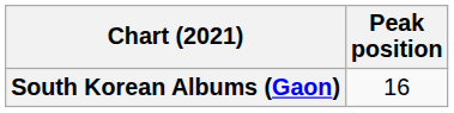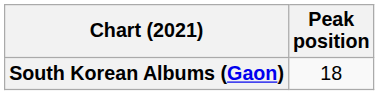South Korean Albums (Gaon) | Peak position: 16 -> 18
